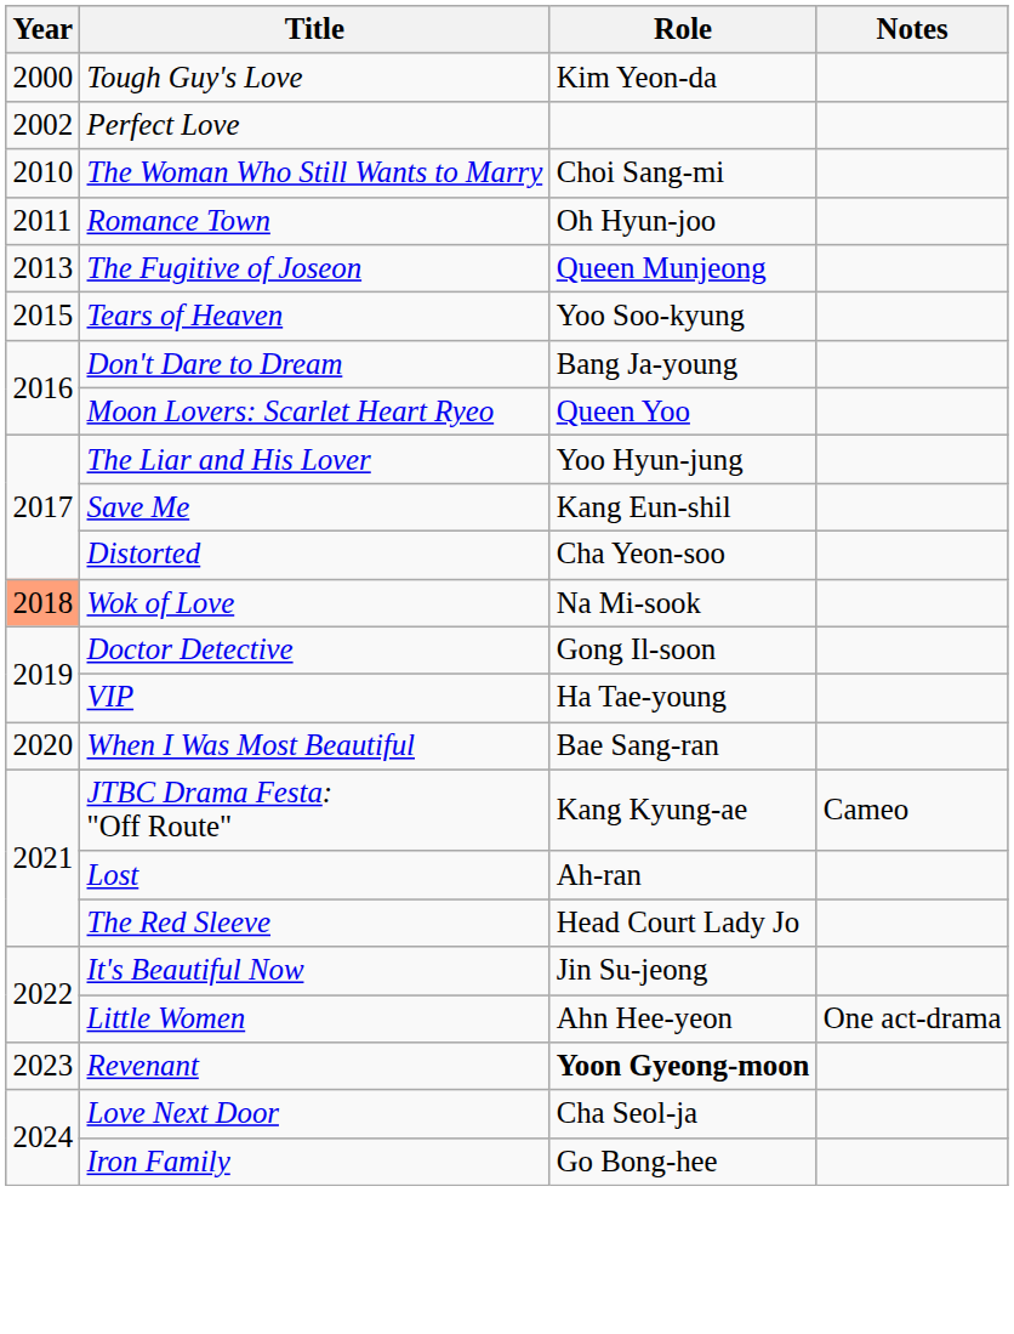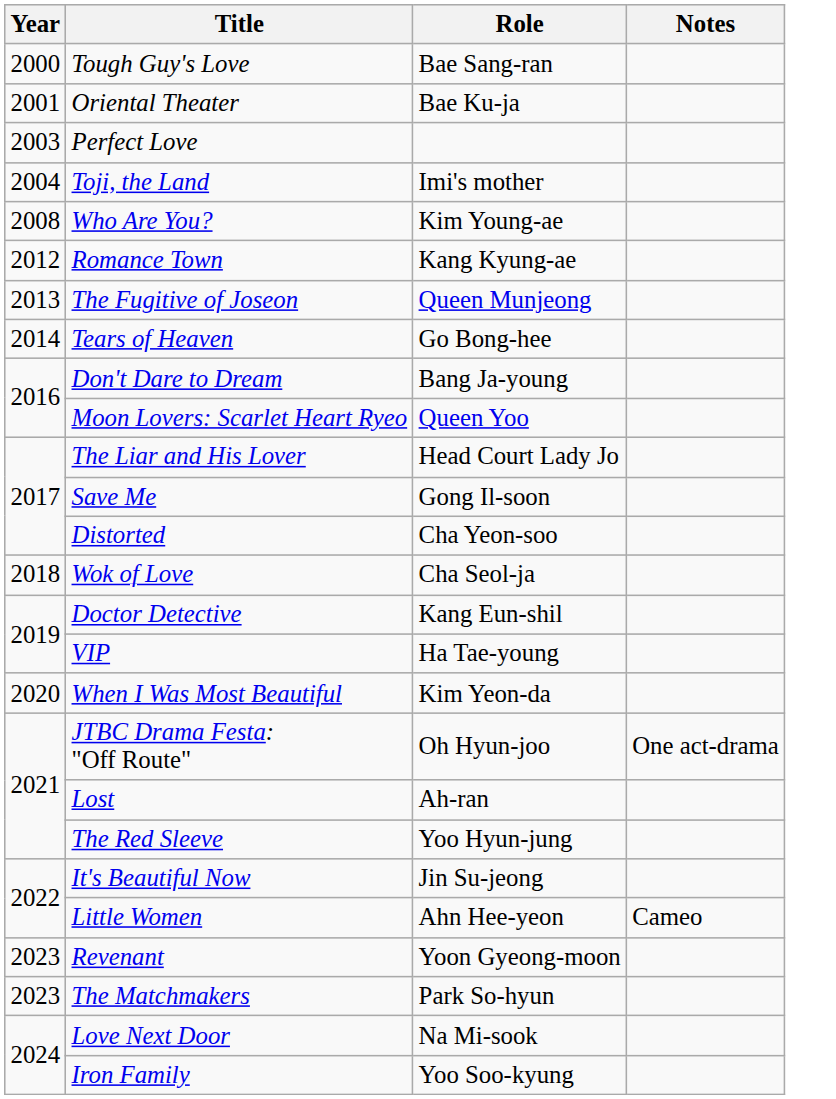Tough Guy's Love | Role: Kim Yeon-da -> Bae Sang-ran
+ row: 2001 | Oriental Theater | Bae Ku-ja
Perfect Love | Year: 2002 -> 2003
+ row: 2004 | Toji, the Land | Imi's mother
+ row: 2008 | Who Are You? | Kim Young-ae
- row: 2010 | The Woman Who Still Wants to Marry | Choi Sang-mi
Romance Town | Year: 2011 -> 2012
Romance Town | Role: Oh Hyun-joo -> Kang Kyung-ae
Tears of Heaven | Year: 2015 -> 2014
Tears of Heaven | Role: Yoo Soo-kyung -> Go Bong-hee
The Liar and His Lover | Role: Yoo Hyun-jung -> Head Court Lady Jo
Save Me | Role: Kang Eun-shil -> Gong Il-soon
Wok of Love | Year: lightsalmon background -> no background
Wok of Love | Role: Na Mi-sook -> Cha Seol-ja
Doctor Detective | Role: Gong Il-soon -> Kang Eun-shil
When I Was Most Beautiful | Role: Bae Sang-ran -> Kim Yeon-da
JTBC Drama Festa: "Off Route" | Role: Kang Kyung-ae -> Oh Hyun-joo
JTBC Drama Festa: "Off Route" | Notes: Cameo -> One act-drama
The Red Sleeve | Role: Head Court Lady Jo -> Yoo Hyun-jung
Little Women | Notes: One act-drama -> Cameo
Revenant | Role: bold -> normal
+ row: 2023 | The Matchmakers | Park So-hyun
Love Next Door | Role: Cha Seol-ja -> Na Mi-sook
Iron Family | Role: Go Bong-hee -> Yoo Soo-kyung
